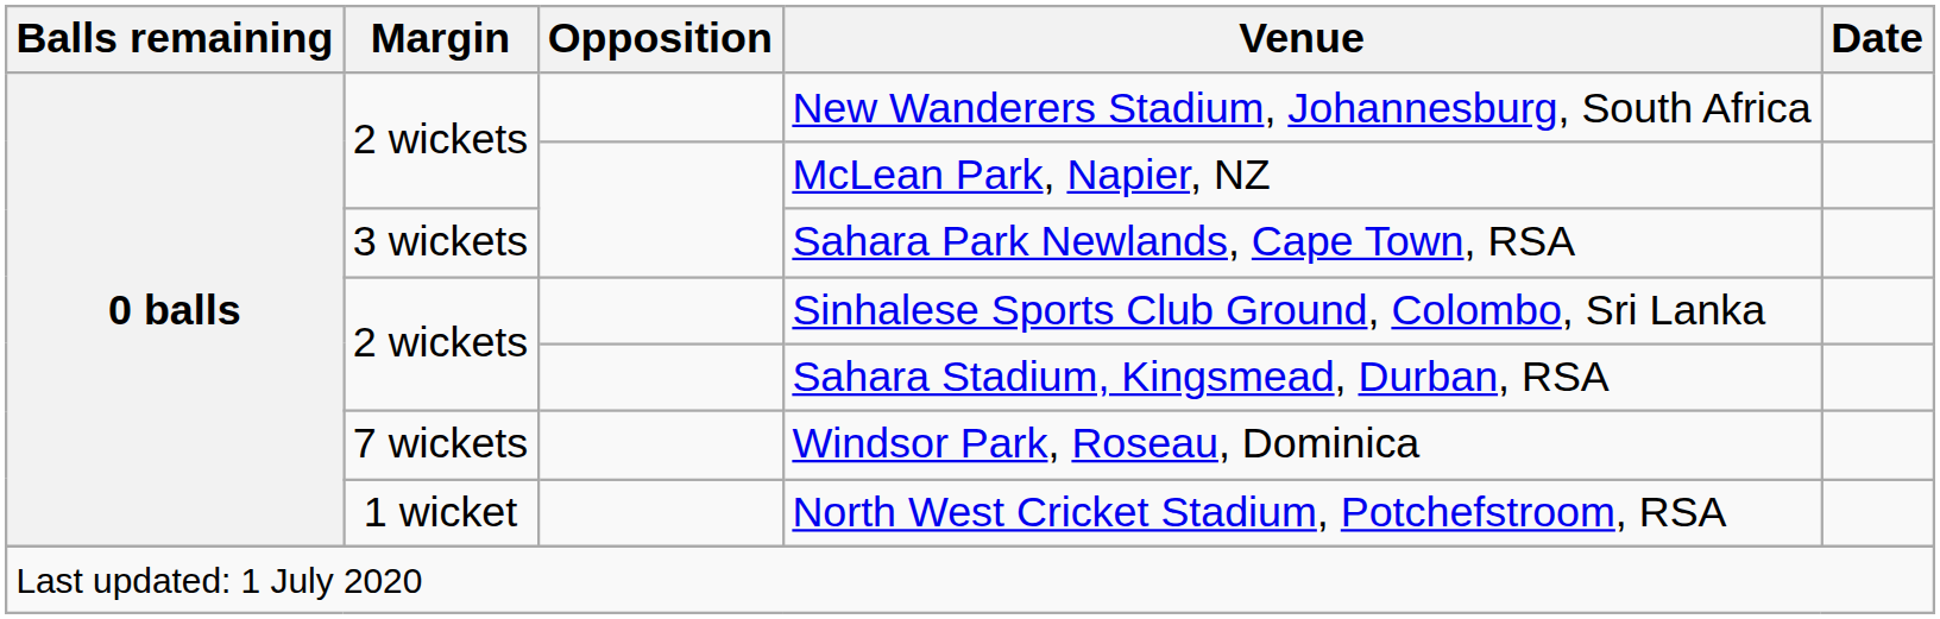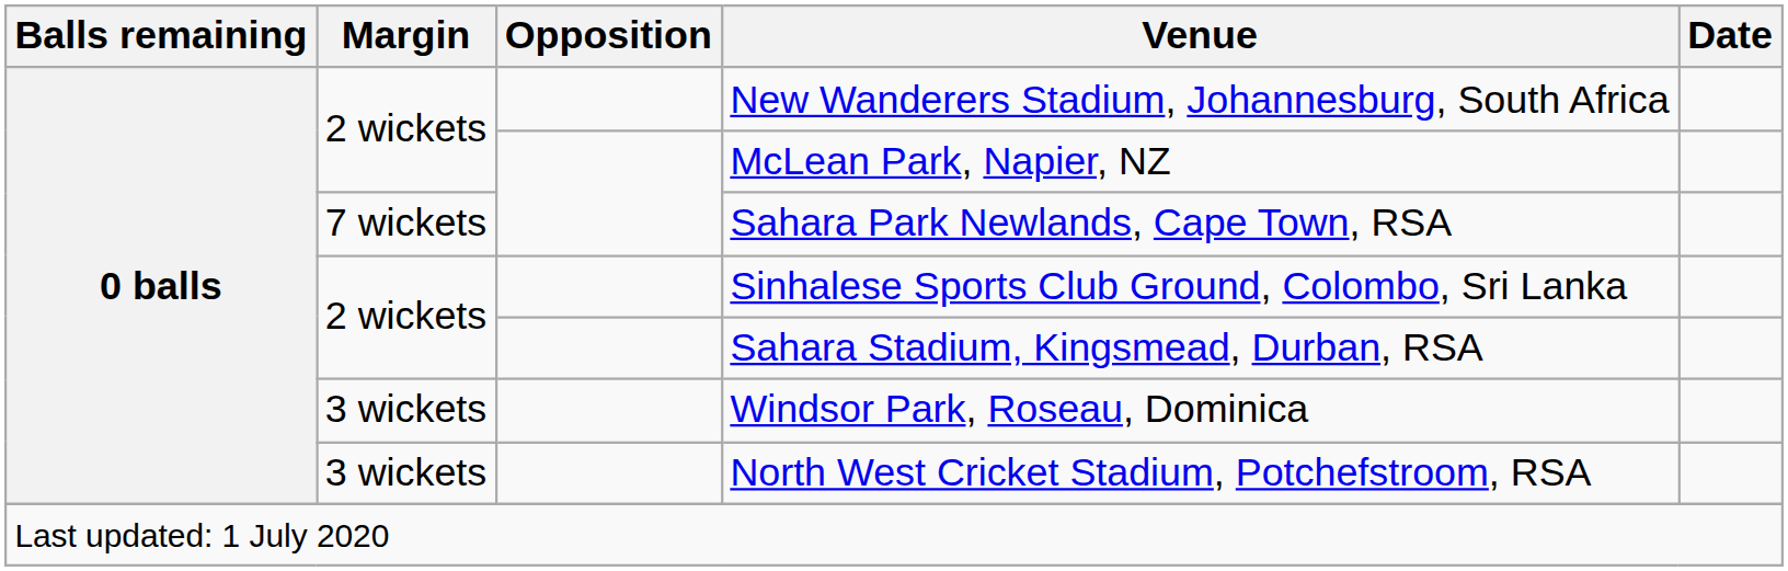Sahara Park Newlands, Cape Town, RSA | Margin: 3 wickets -> 7 wickets
Windsor Park, Roseau, Dominica | Margin: 7 wickets -> 3 wickets
North West Cricket Stadium, Potchefstroom, RSA | Margin: 1 wicket -> 3 wickets
